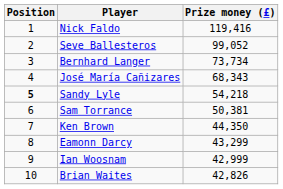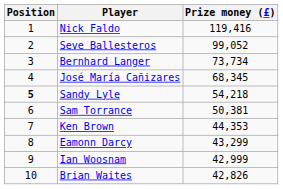José María Cañizares | Prize money (£): 68,343 -> 68,345
Ken Brown | Prize money (£): 44,350 -> 44,353
